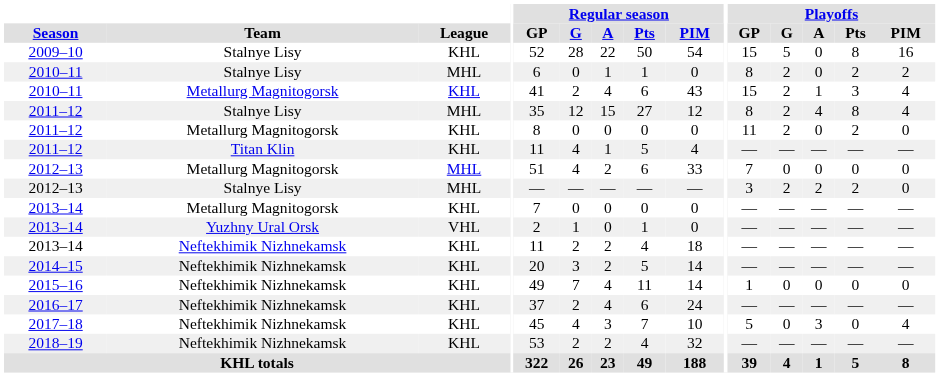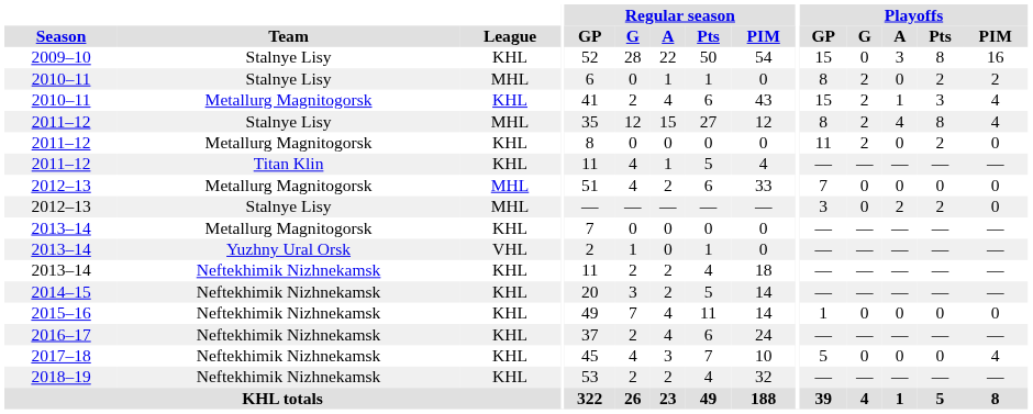2009–10 | Playoffs / G: 5 -> 0
2009–10 | Playoffs / A: 0 -> 3
2012–13 / Stalnye Lisy | Playoffs / G: 2 -> 0
2017–18 | Playoffs / A: 3 -> 0
